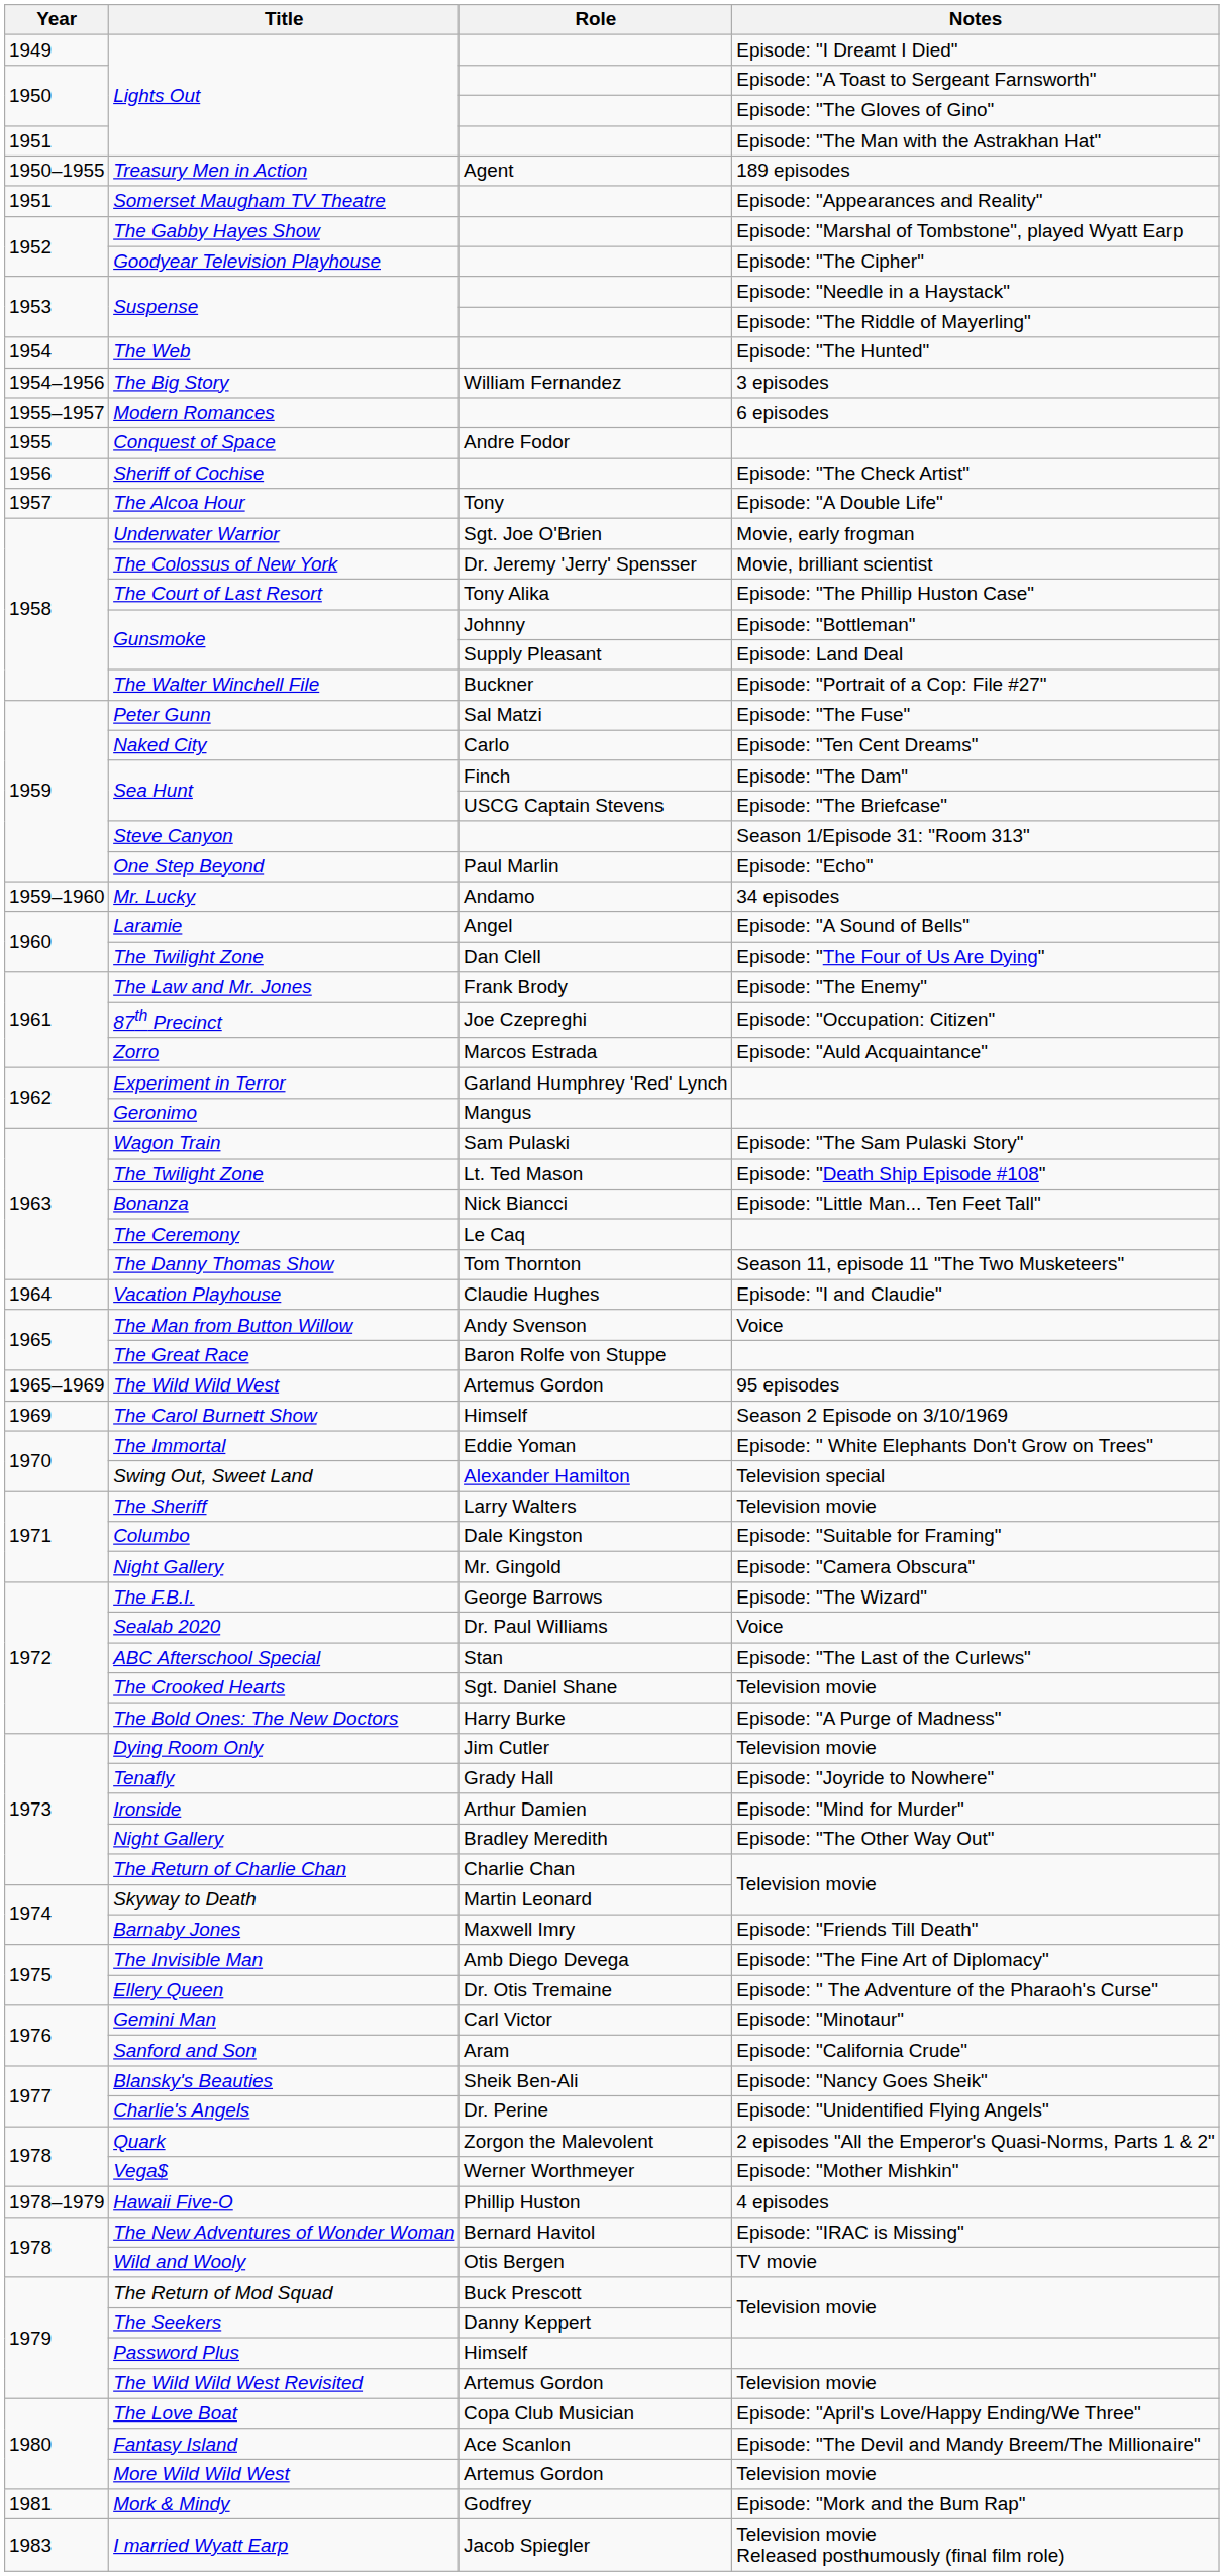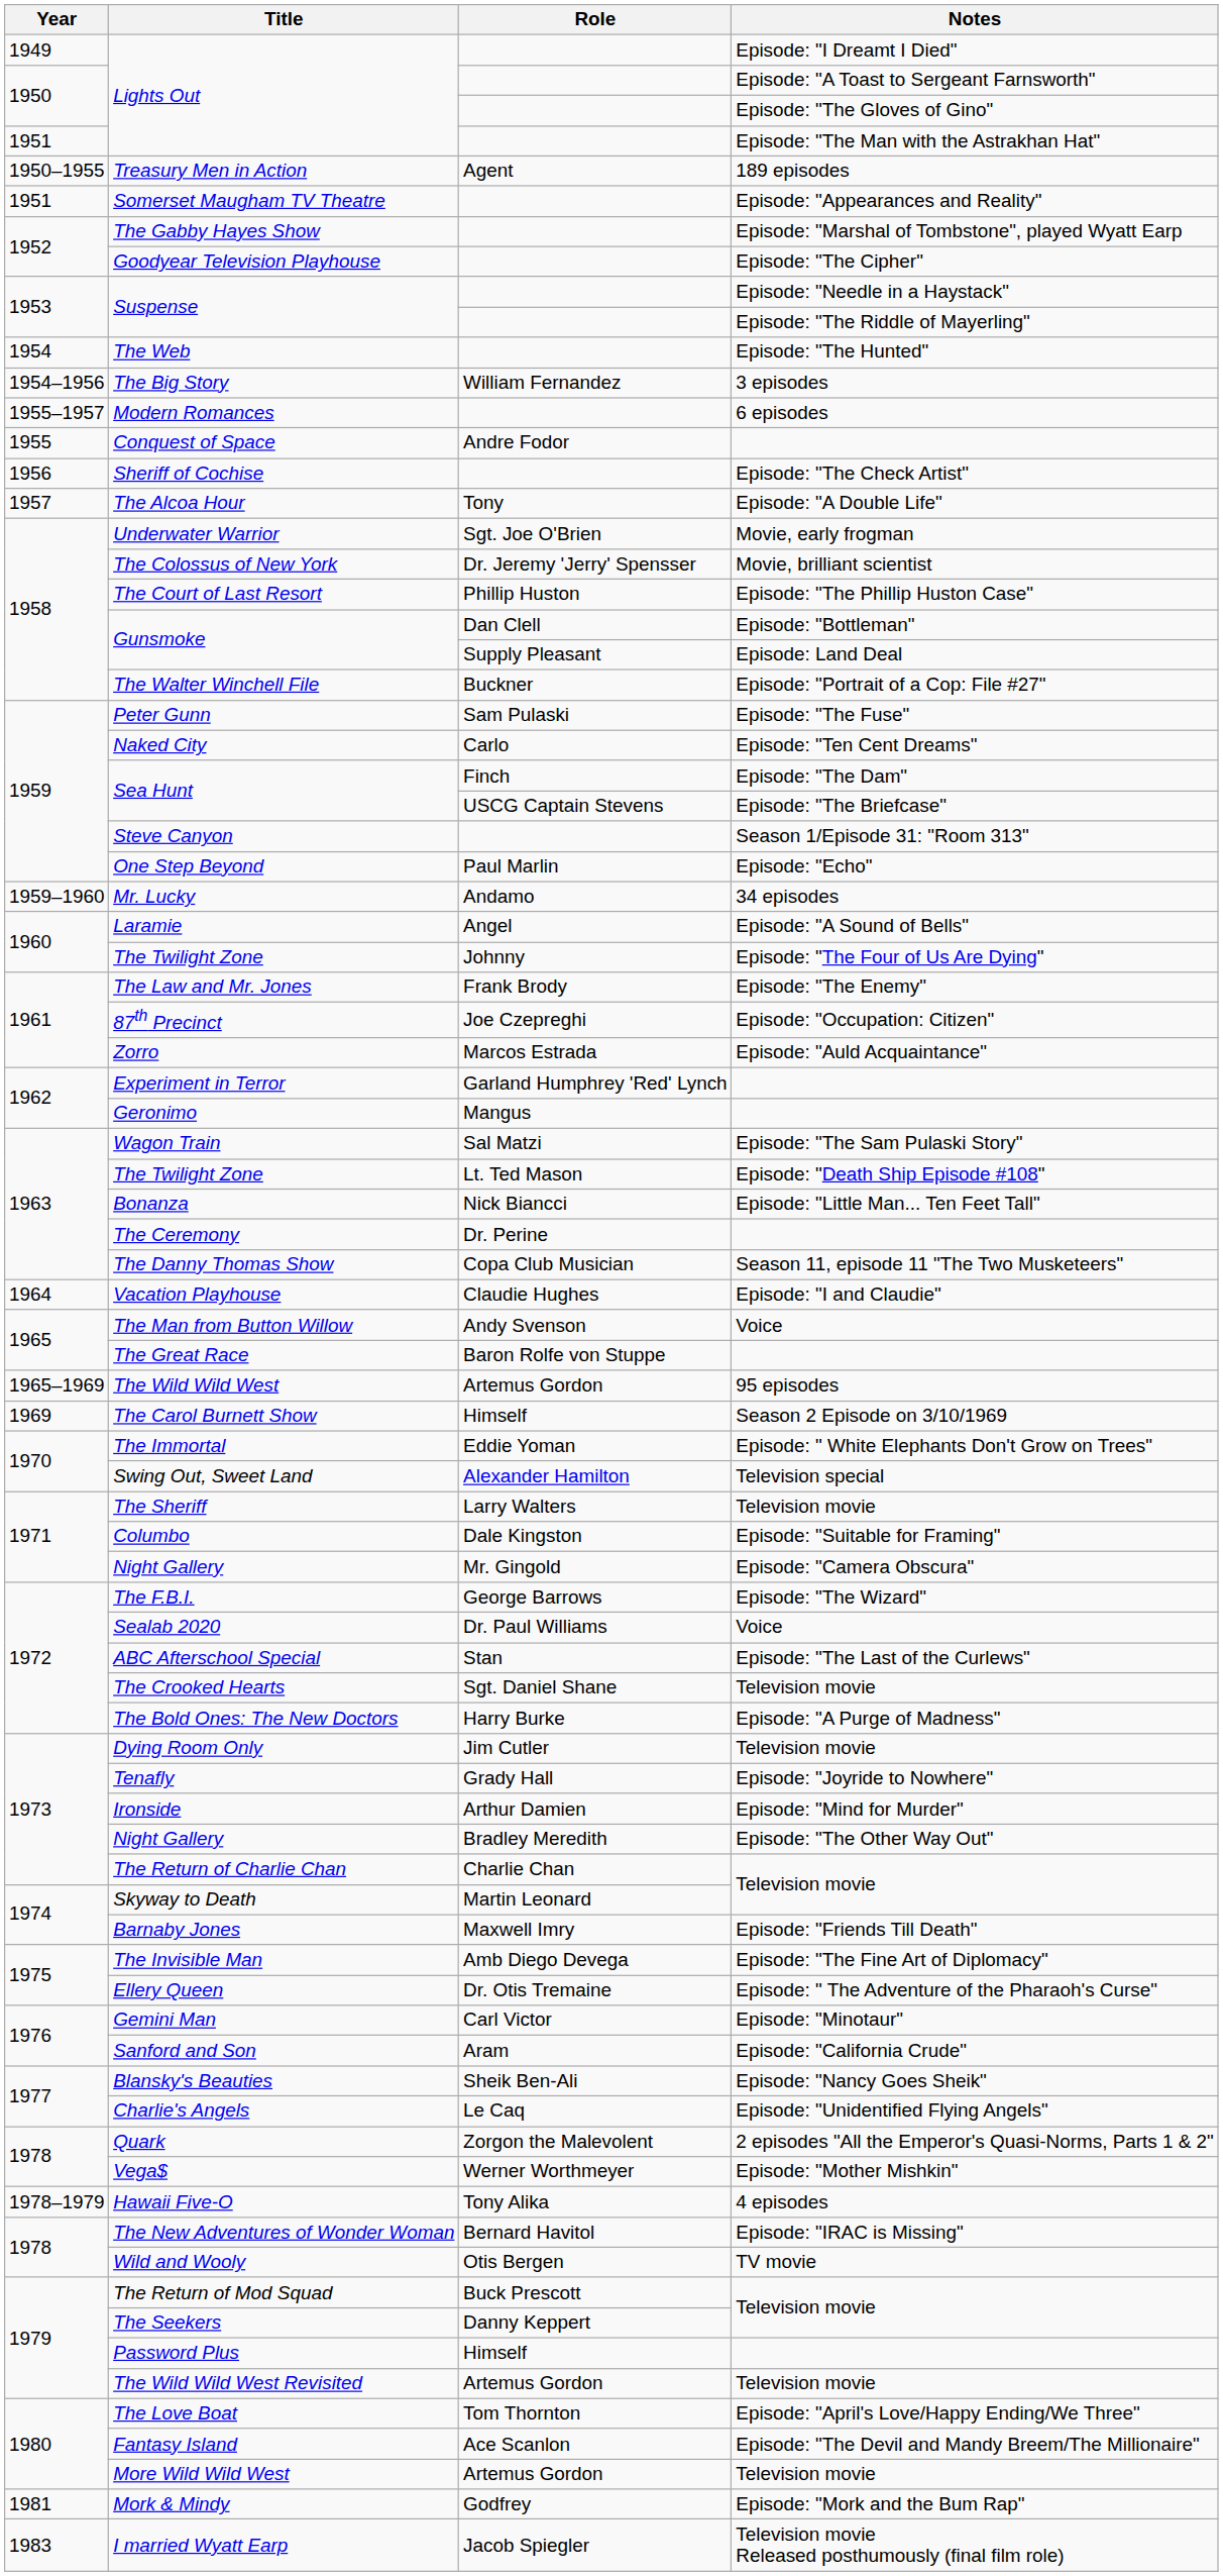The Court of Last Resort | Role: Tony Alika -> Phillip Huston
Gunsmoke / Episode: "Bottleman" | Role: Johnny -> Dan Clell
Peter Gunn | Role: Sal Matzi -> Sam Pulaski
The Twilight Zone / Episode: "The Four of Us Are Dying" | Role: Dan Clell -> Johnny
Wagon Train | Role: Sam Pulaski -> Sal Matzi
The Ceremony | Role: Le Caq -> Dr. Perine
The Danny Thomas Show | Role: Tom Thornton -> Copa Club Musician
Charlie's Angels | Role: Dr. Perine -> Le Caq
Hawaii Five-O | Role: Phillip Huston -> Tony Alika
The Love Boat | Role: Copa Club Musician -> Tom Thornton
